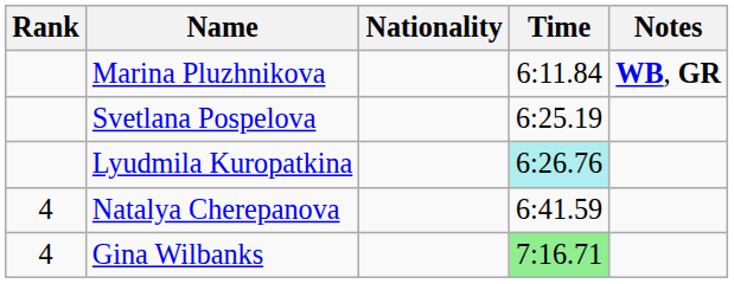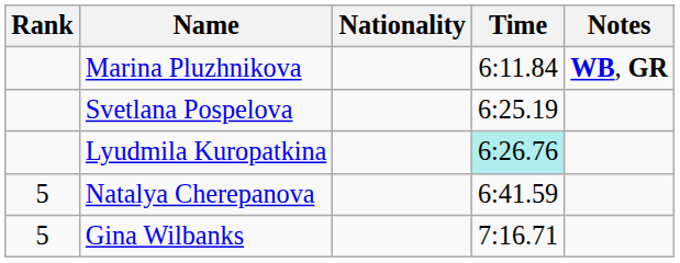Natalya Cherepanova | Rank: 4 -> 5
Gina Wilbanks | Rank: 4 -> 5
Gina Wilbanks | Time: lightgreen background -> no background
